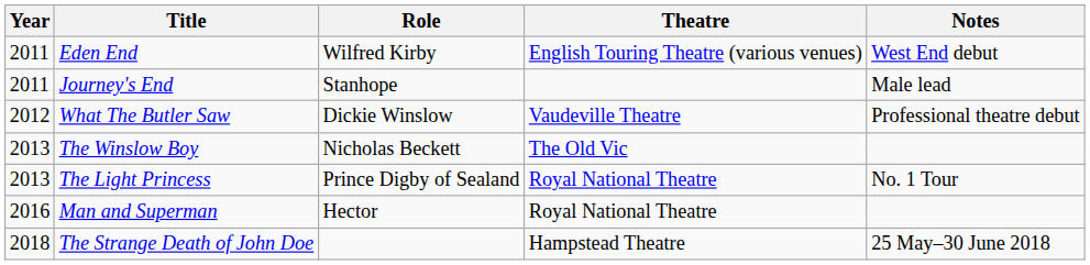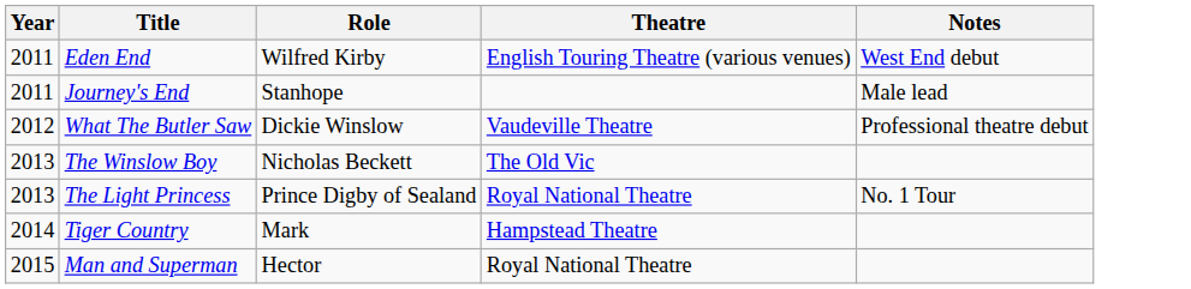+ row: 2014 | Tiger Country | Mark | Hampstead Theatre
Man and Superman | Year: 2016 -> 2015
- row: 2018 | The Strange Death of John Doe | Hampstead Theatre | 25 May–30 June 2018
